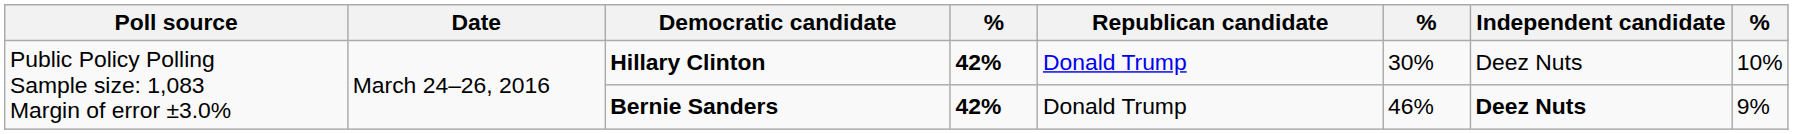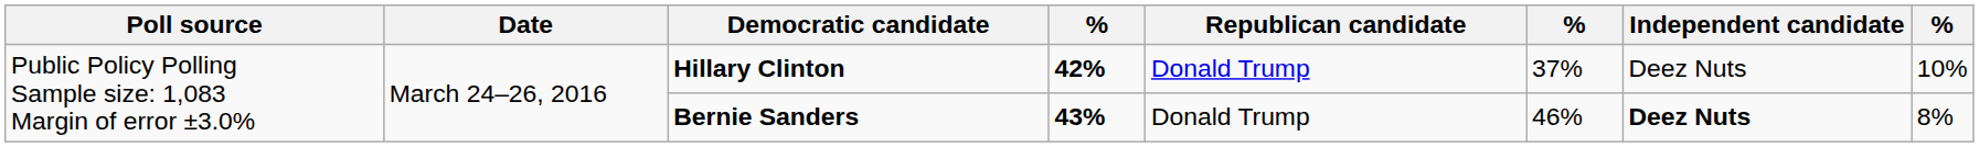Hillary Clinton | column 6: 30% -> 37%
Bernie Sanders | column 4: 42% -> 43%
Bernie Sanders | column 8: 9% -> 8%
